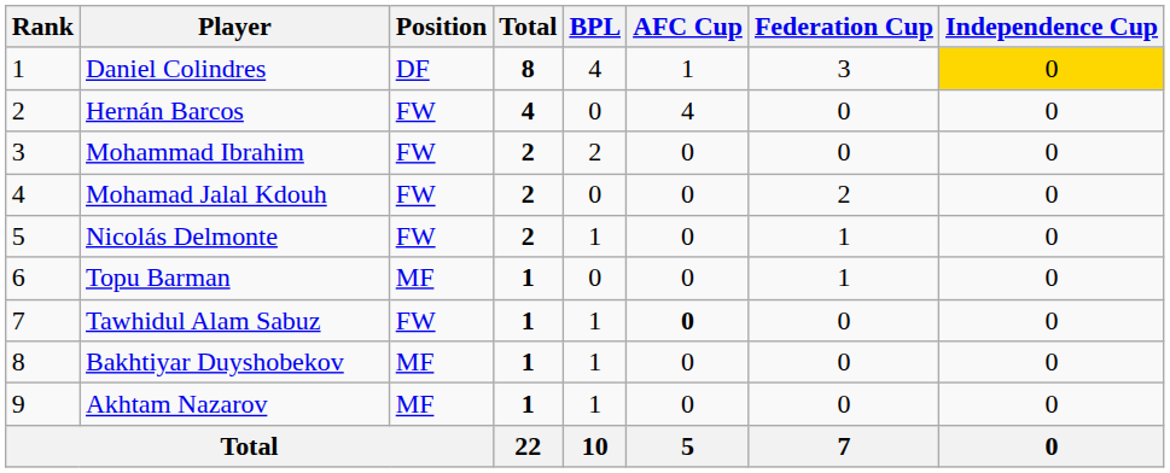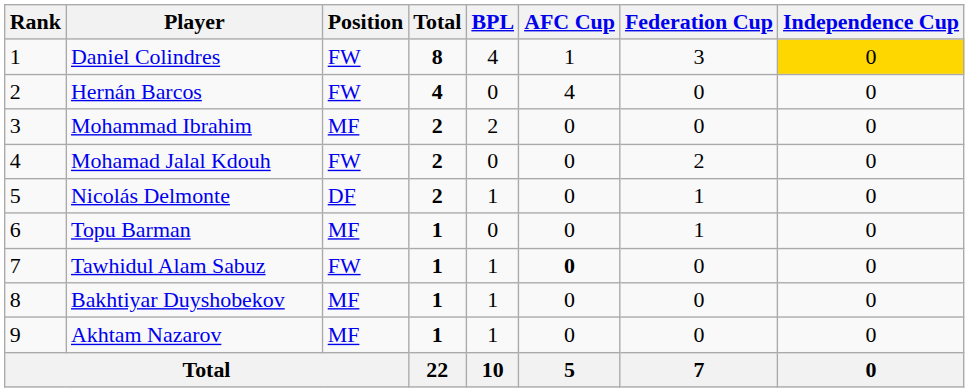Daniel Colindres | Position: DF -> FW
Mohammad Ibrahim | Position: FW -> MF
Nicolás Delmonte | Position: FW -> DF
